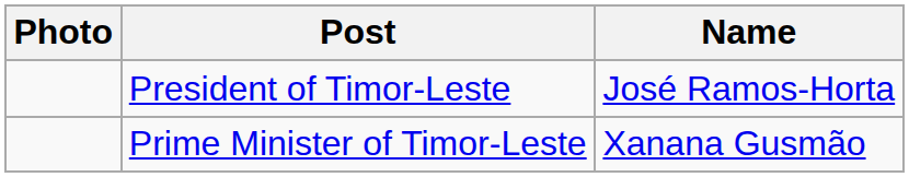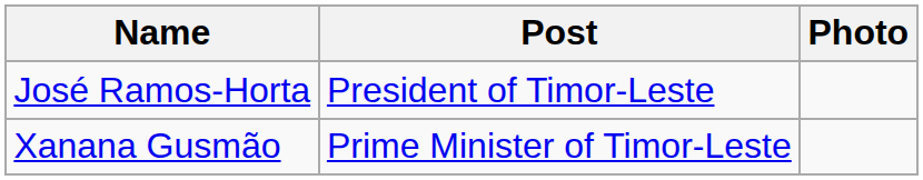columns swapped: Photo <-> Name
